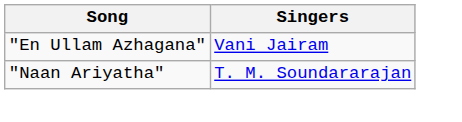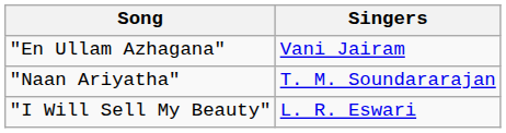+ row: "I Will Sell My Beauty" | L. R. Eswari
